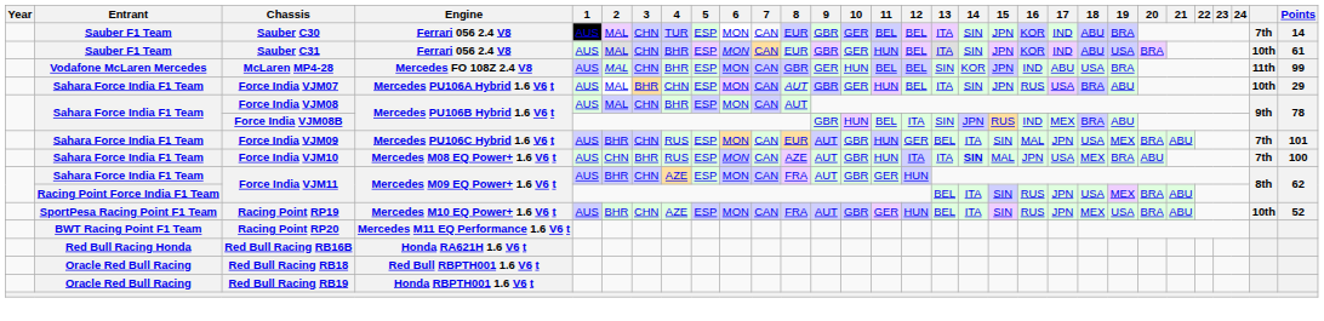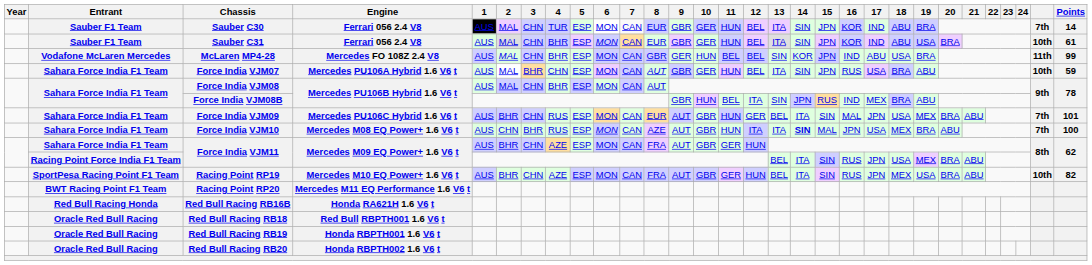Sauber C30 | 11: BEL -> HUN
Force India VJM07 | Points: 29 -> 59
Racing Point RP19 | Points: 52 -> 82
+ row: Oracle Red Bull Racing | Red Bull Racing RB20 | Honda RBPTH002 1.6 V6 t
